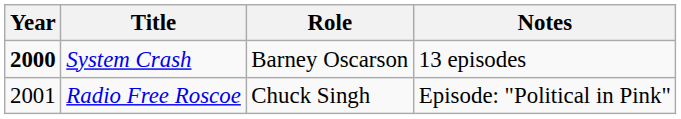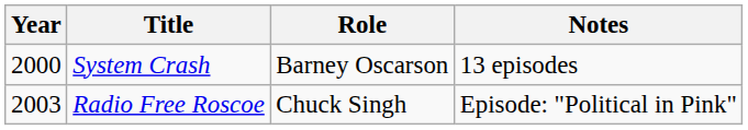System Crash | Year: bold -> normal
Radio Free Roscoe | Year: 2001 -> 2003
